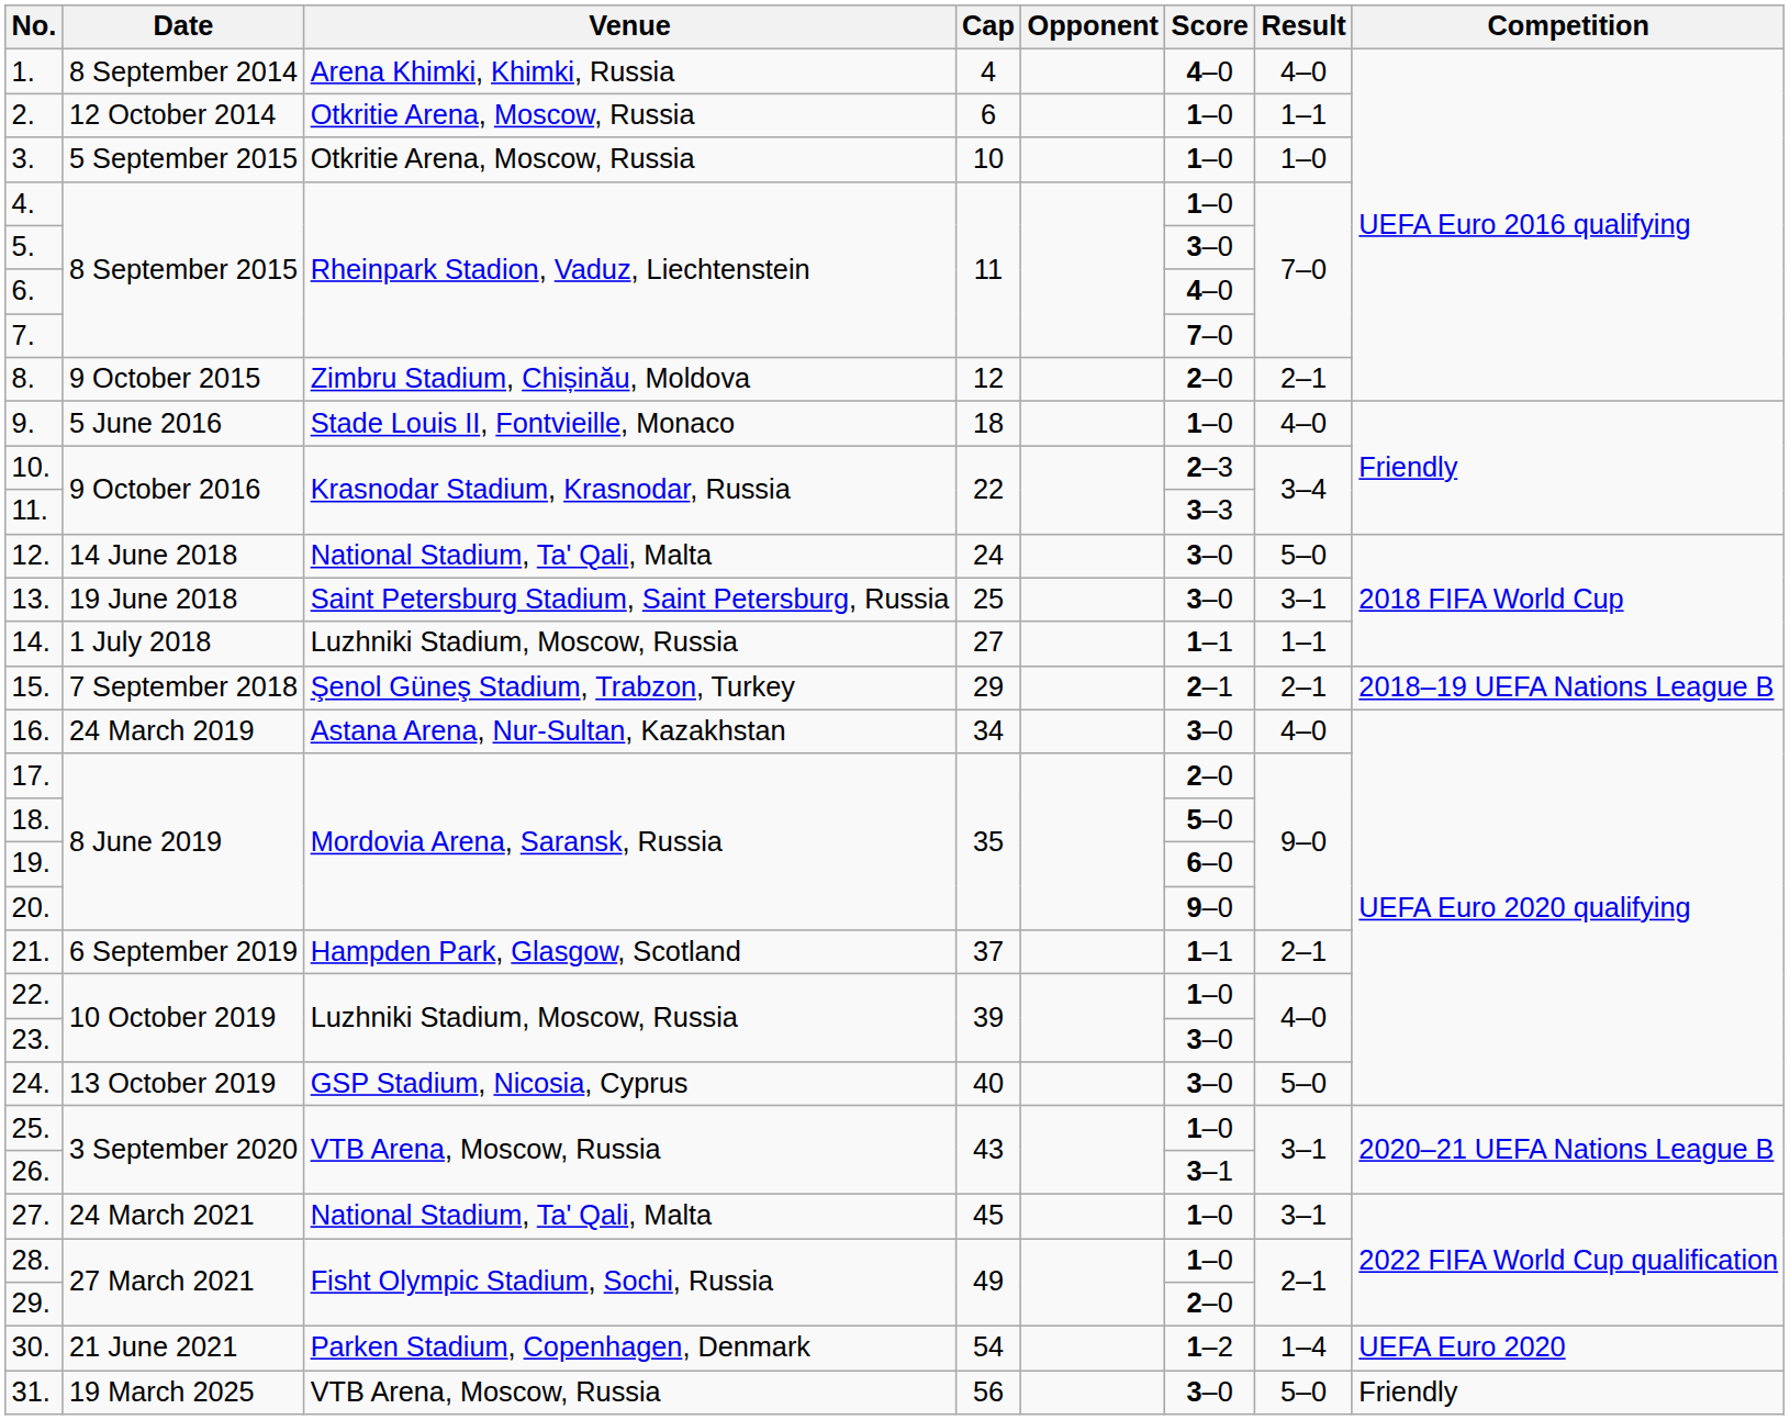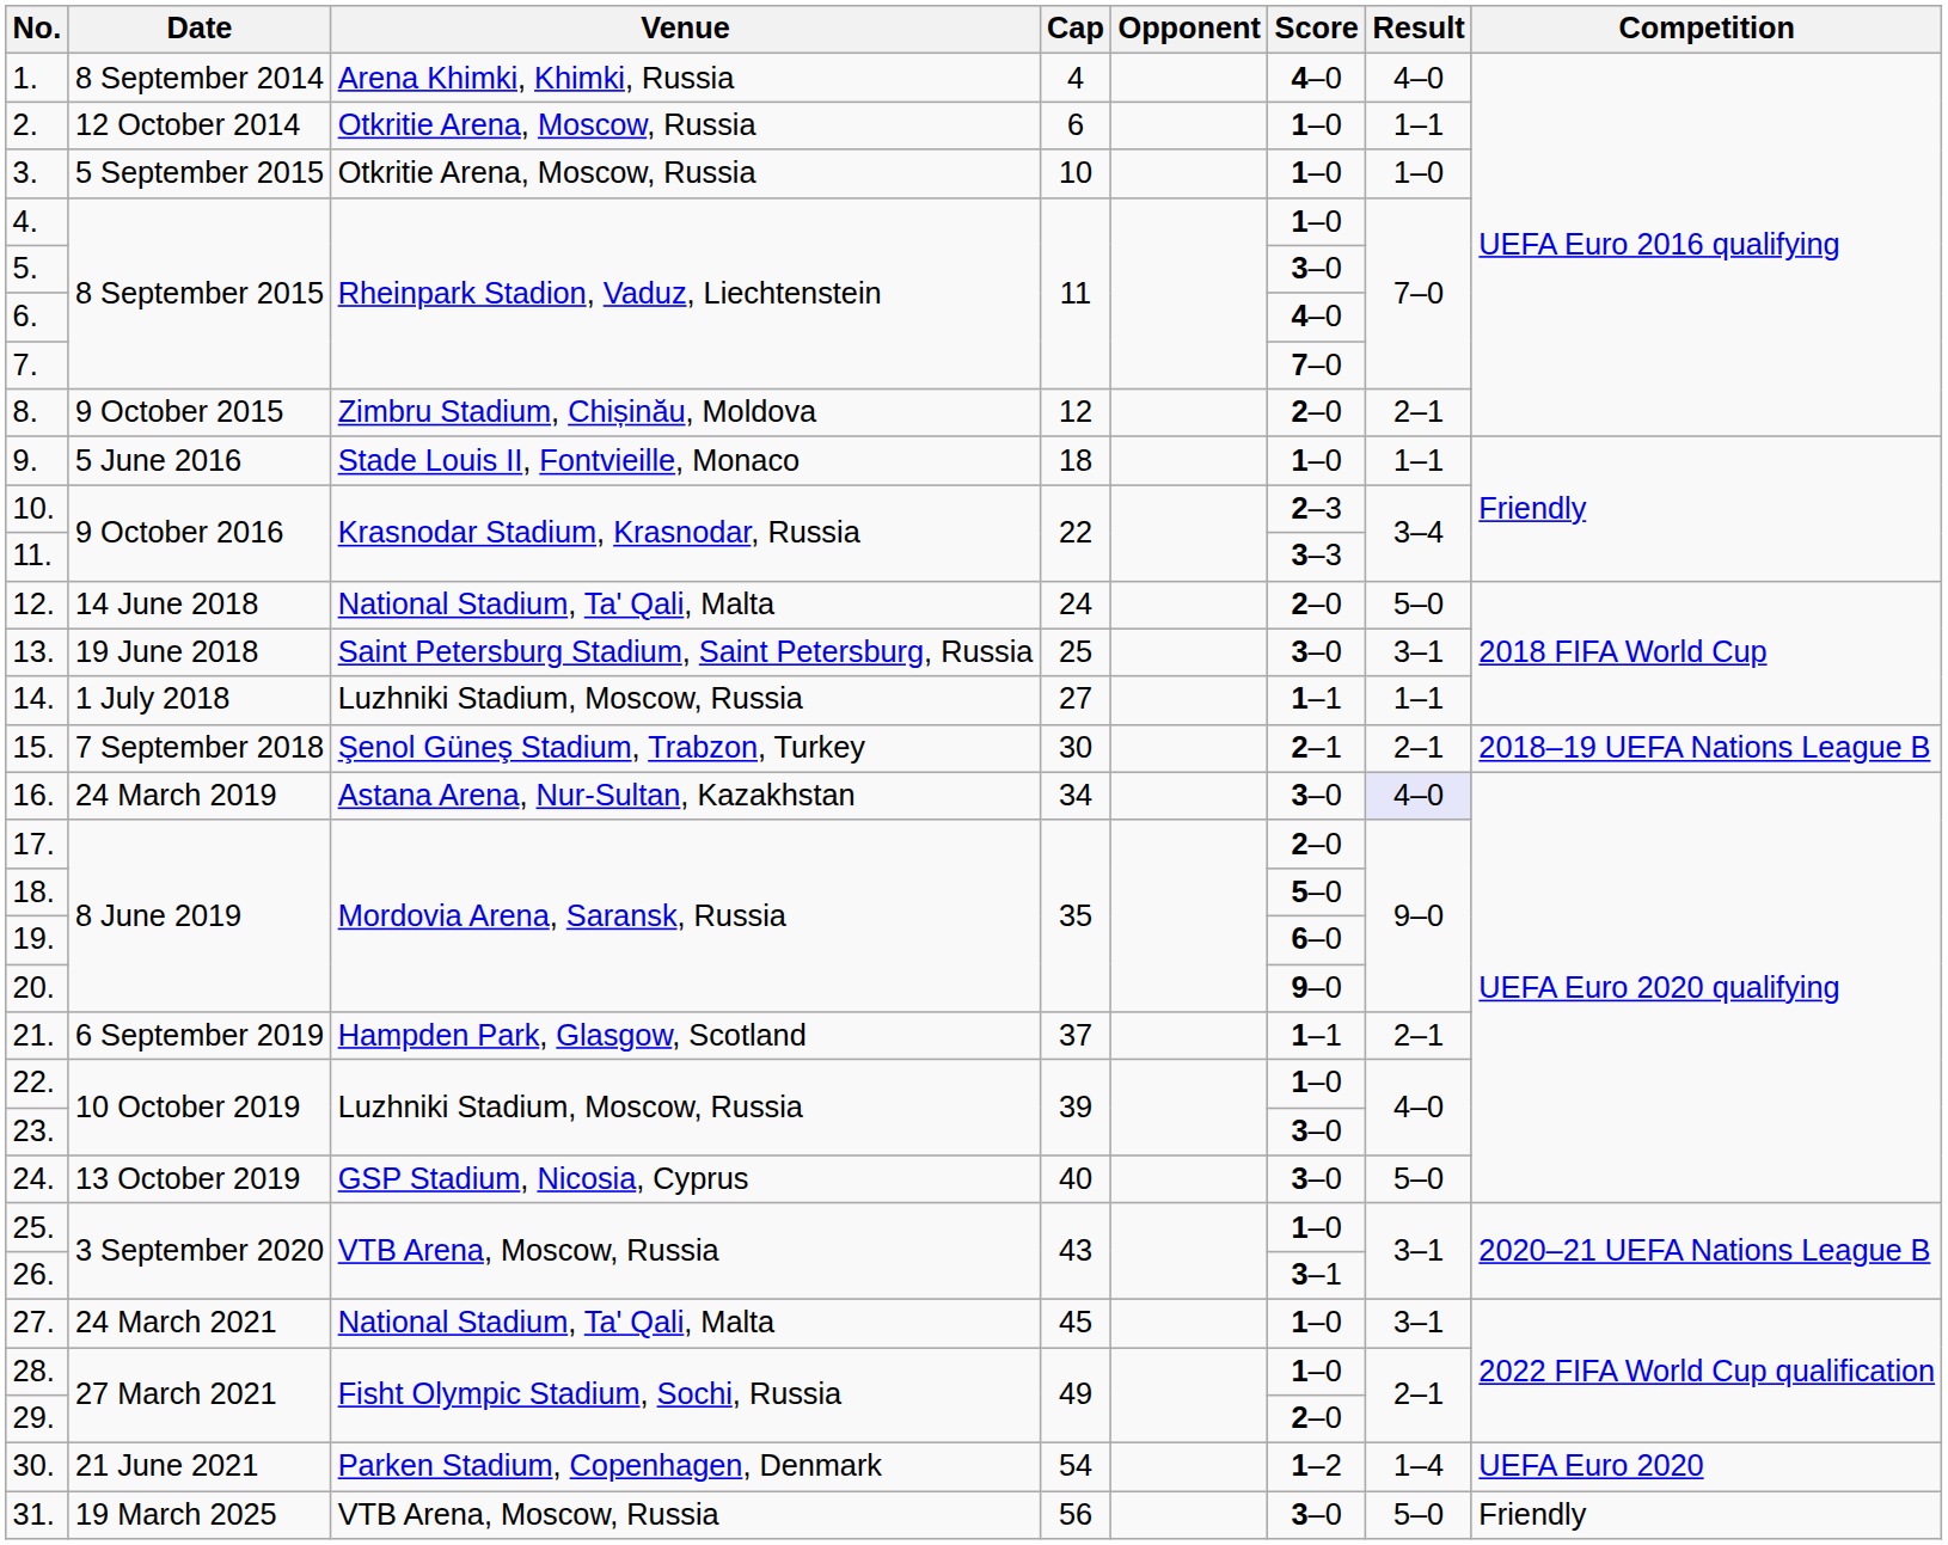9. | Result: 4–0 -> 1–1
12. | Score: 3–0 -> 2–0
15. | Cap: 29 -> 30
16. | Result: no background -> lavender background
